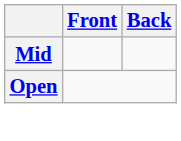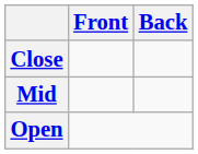+ row: Close
